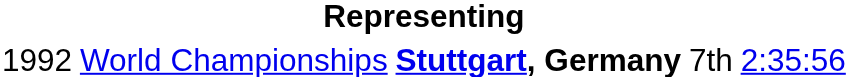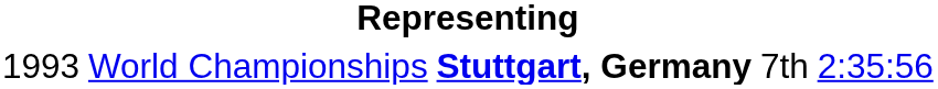World Championships | column 1: 1992 -> 1993
